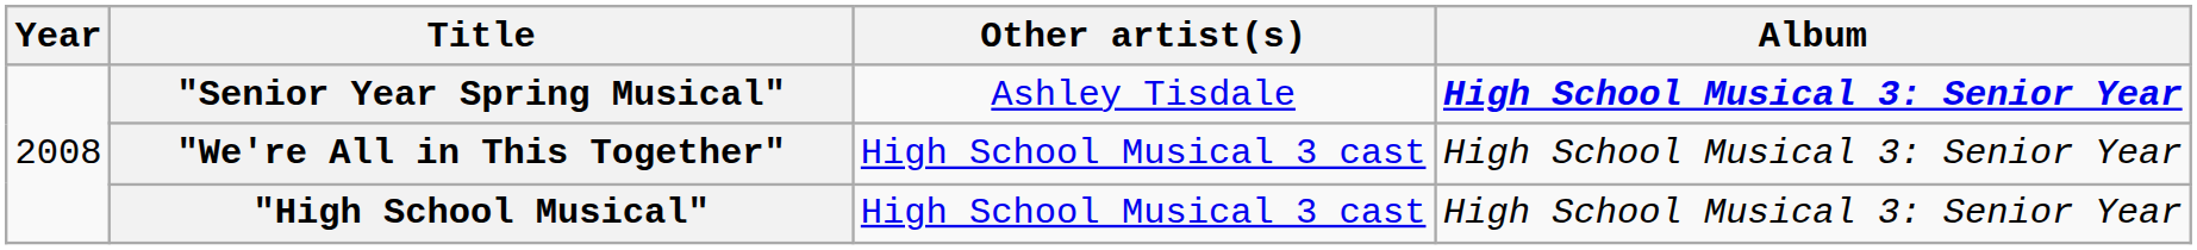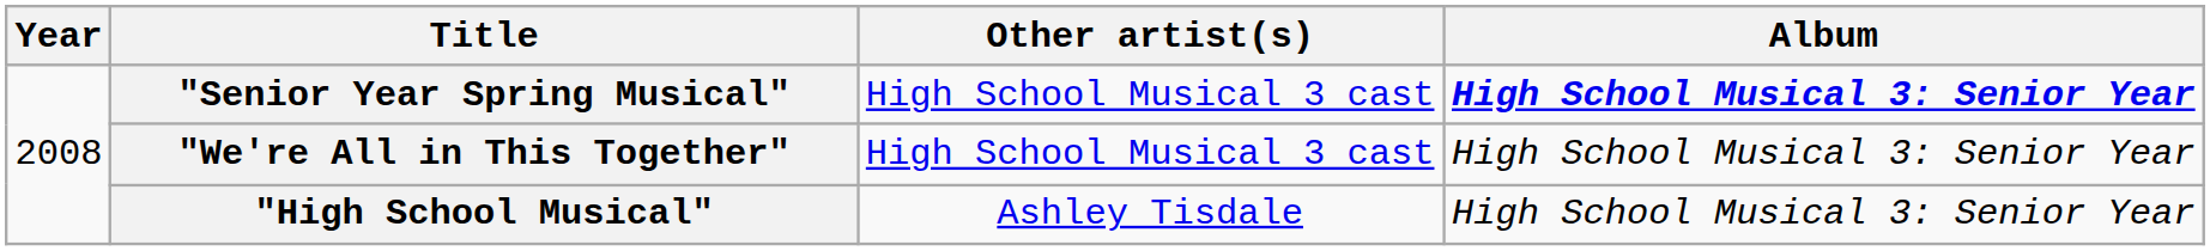"Senior Year Spring Musical" | Other artist(s): Ashley Tisdale -> High School Musical 3 cast
"High School Musical" | Other artist(s): High School Musical 3 cast -> Ashley Tisdale
